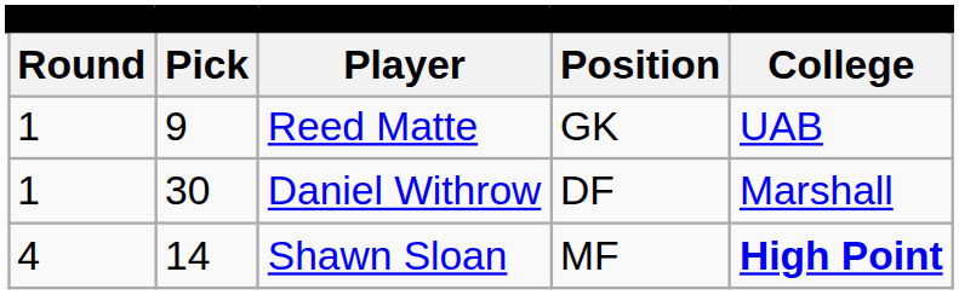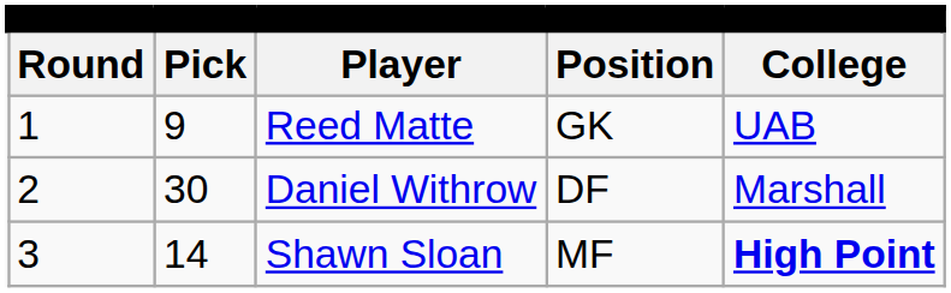Daniel Withrow | column 1: 1 -> 2
Shawn Sloan | column 1: 4 -> 3
